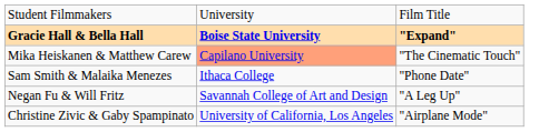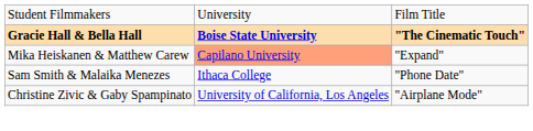Gracie Hall & Bella Hall | column 3: "Expand" -> "The Cinematic Touch"
Mika Heiskanen & Matthew Carew | column 3: "The Cinematic Touch" -> "Expand"
- row: Negan Fu & Will Fritz | Savannah College of Art and Design | "A Leg Up"
